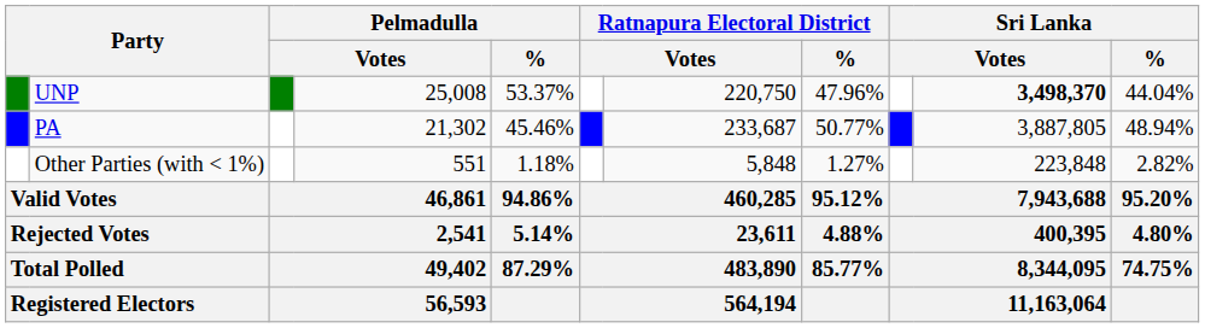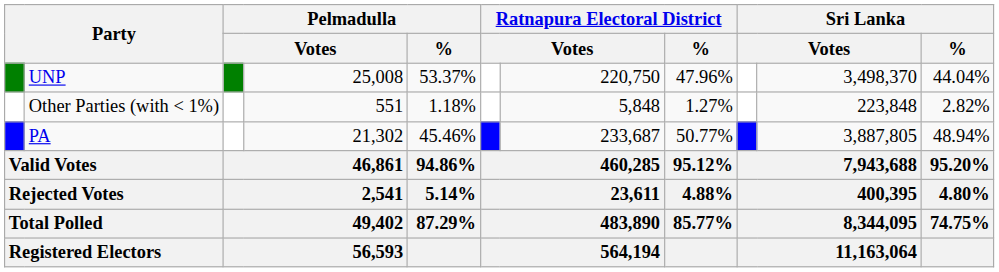UNP | column 10: bold -> normal
rows swapped: PA <-> Other Parties (with < 1%)
